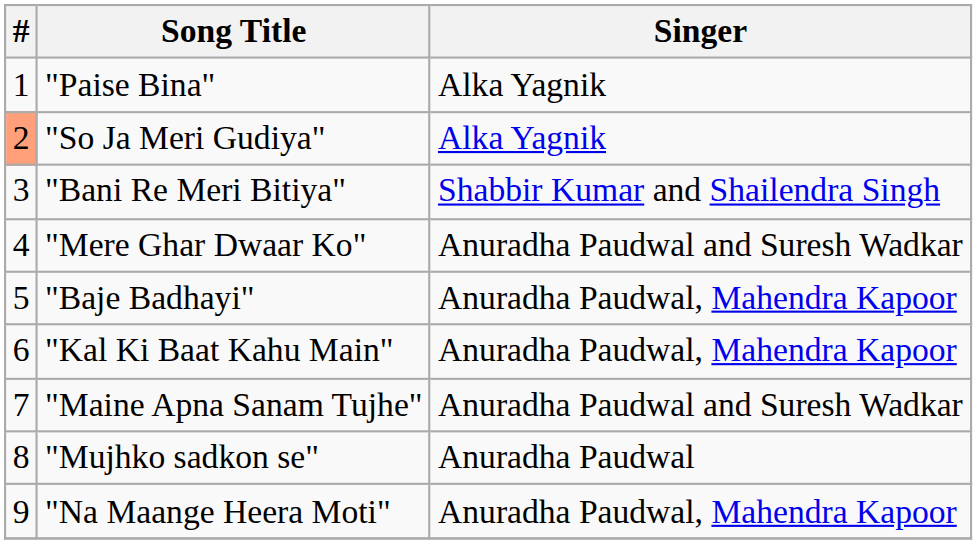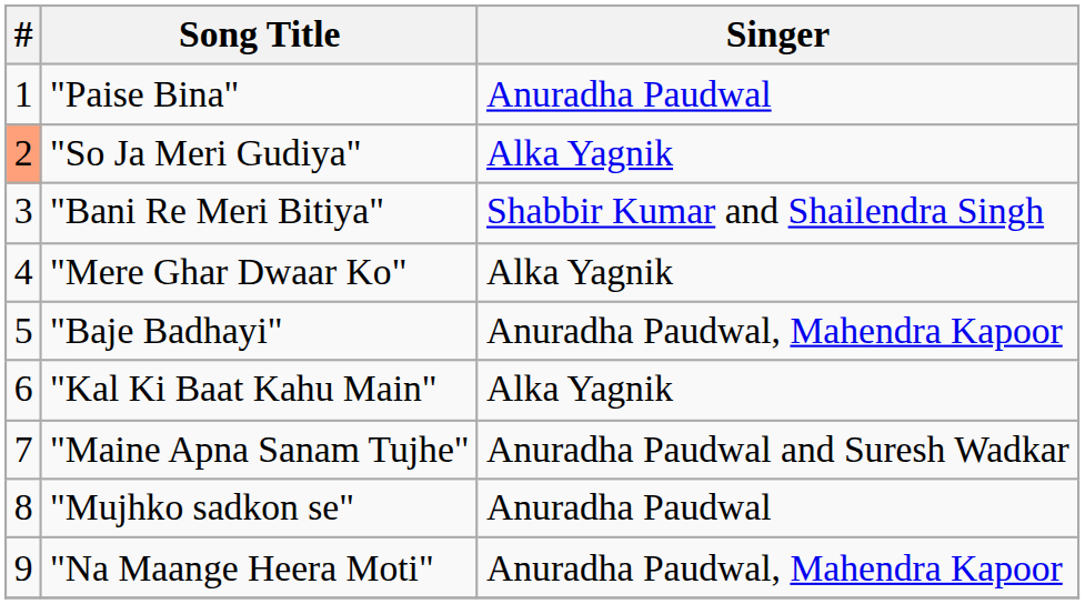"Paise Bina" | Singer: Alka Yagnik -> Anuradha Paudwal
"Mere Ghar Dwaar Ko" | Singer: Anuradha Paudwal and Suresh Wadkar -> Alka Yagnik
"Kal Ki Baat Kahu Main" | Singer: Anuradha Paudwal, Mahendra Kapoor -> Alka Yagnik
